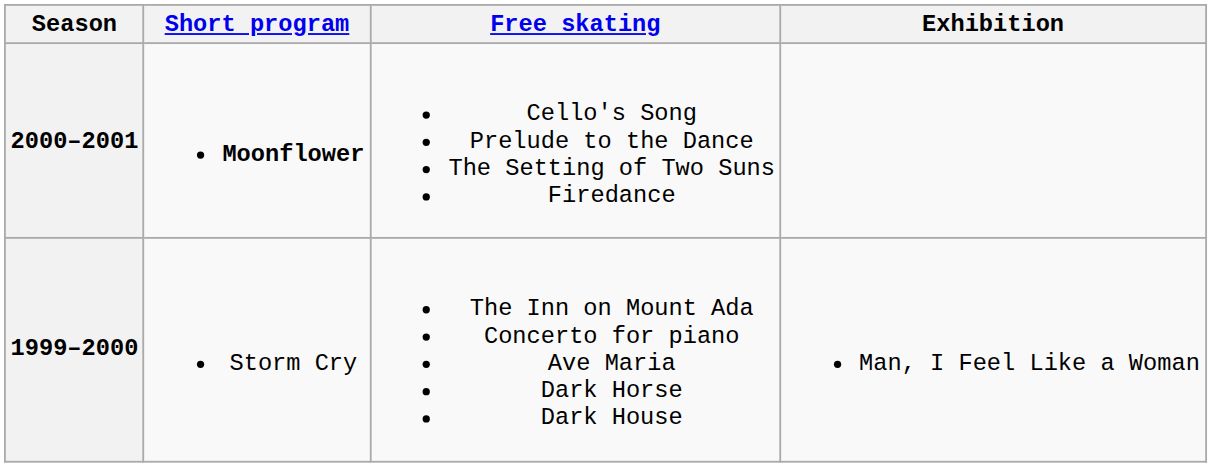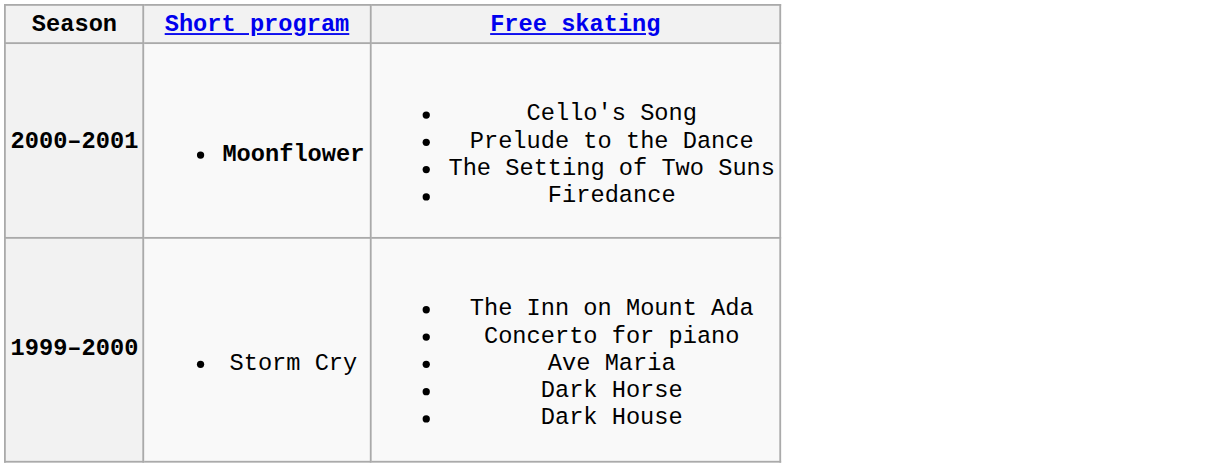- column: Exhibition | Man, I Feel Like a Woman
